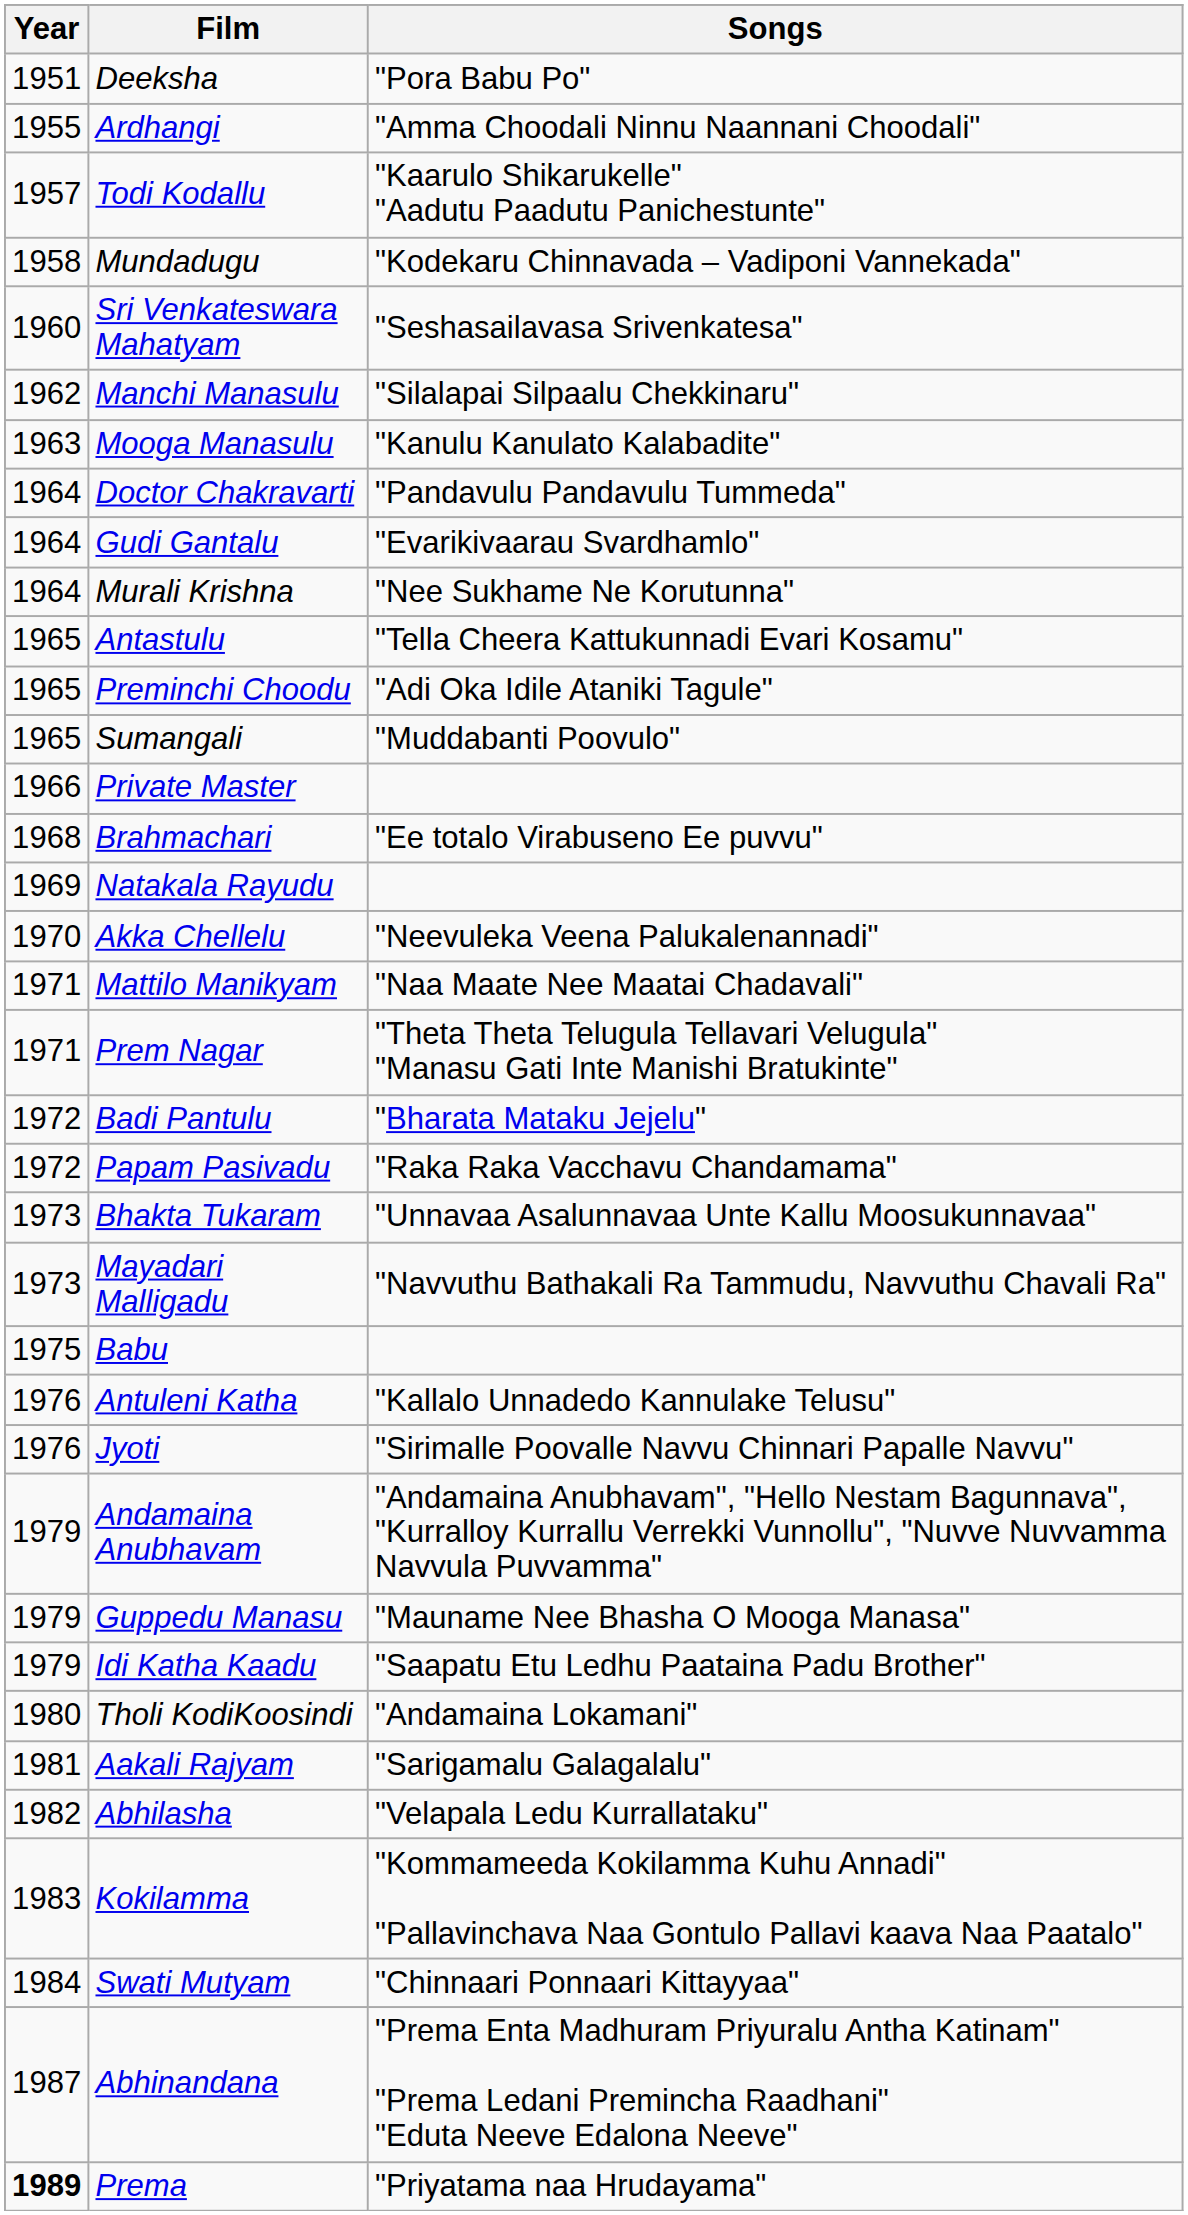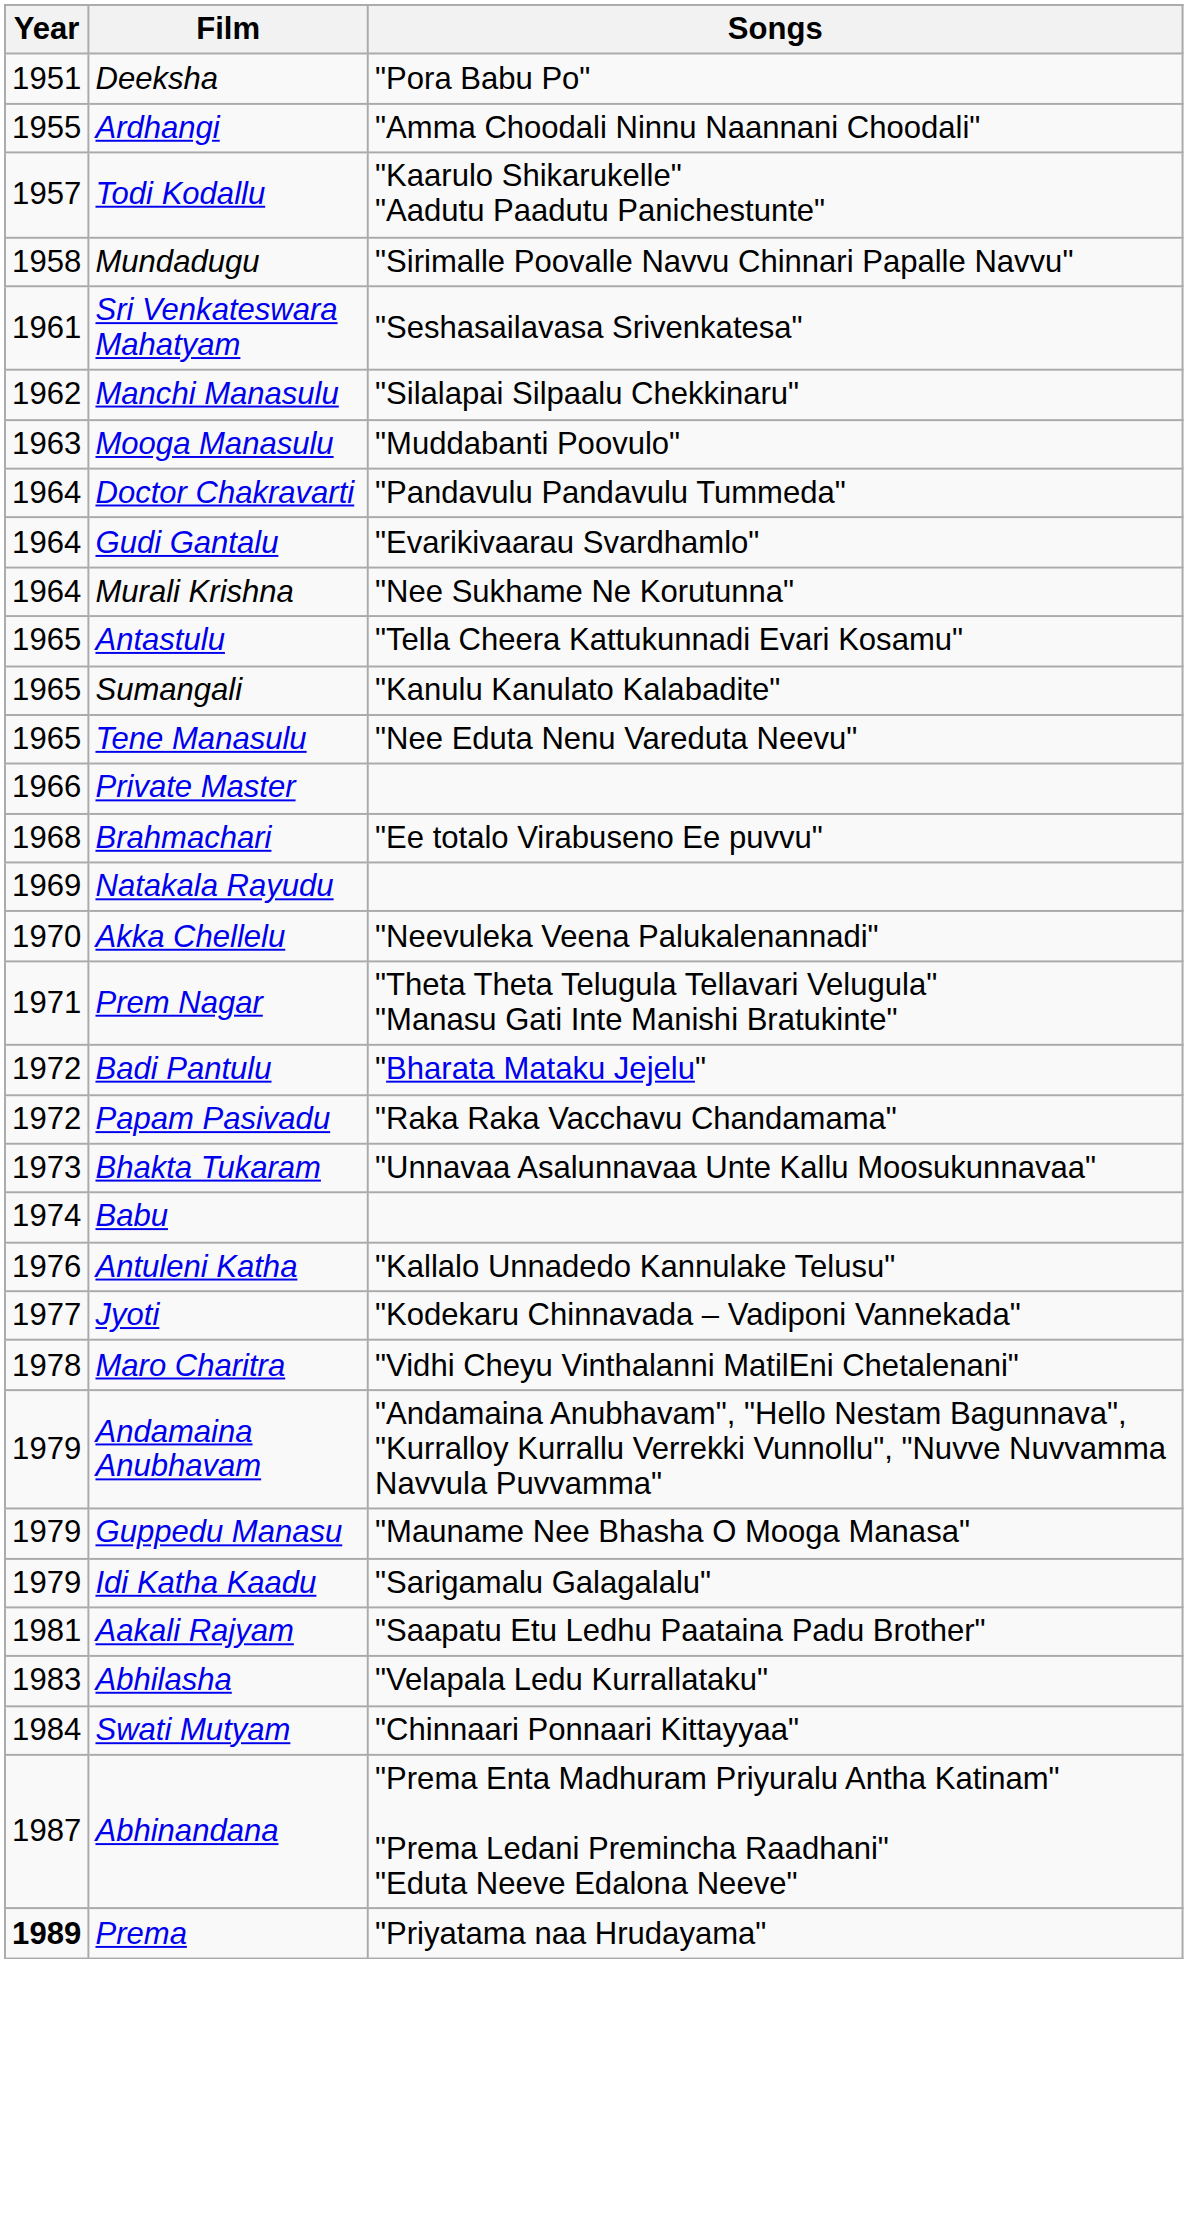Mundadugu | Songs: "Kodekaru Chinnavada – Vadiponi Vannekada" -> "Sirimalle Poovalle Navvu Chinnari Papalle Navvu"
Sri Venkateswara Mahatyam | Year: 1960 -> 1961
Mooga Manasulu | Songs: "Kanulu Kanulato Kalabadite" -> "Muddabanti Poovulo"
- row: 1965 | Preminchi Choodu | "Adi Oka Idile Ataniki Tagule"
Sumangali | Songs: "Muddabanti Poovulo" -> "Kanulu Kanulato Kalabadite"
+ row: 1965 | Tene Manasulu | "Nee Eduta Nenu Vareduta Neevu"
- row: 1971 | Mattilo Manikyam | "Naa Maate Nee Maatai Chadavali"
- row: 1973 | Mayadari Malligadu | "Navvuthu Bathakali Ra Tammudu, Navvuthu Chavali Ra"
Babu | Year: 1975 -> 1974
Jyoti | Year: 1976 -> 1977
Jyoti | Songs: "Sirimalle Poovalle Navvu Chinnari Papalle Navvu" -> "Kodekaru Chinnavada – Vadiponi Vannekada"
+ row: 1978 | Maro Charitra | "Vidhi Cheyu Vinthalanni MatilEni Chetalenani"
Idi Katha Kaadu | Songs: "Saapatu Etu Ledhu Paataina Padu Brother" -> "Sarigamalu Galagalalu"
- row: 1980 | Tholi KodiKoosindi | "Andamaina Lokamani"
Aakali Rajyam | Songs: "Sarigamalu Galagalalu" -> "Saapatu Etu Ledhu Paataina Padu Brother"
Abhilasha | Year: 1982 -> 1983
- row: 1983 | Kokilamma | "Kommameeda Kokilamma Kuhu Annadi" "Pallavinchava Naa Gontulo Pallavi kaava Naa Paatalo"
